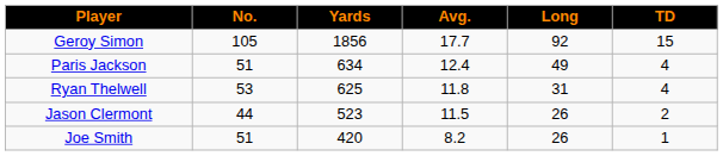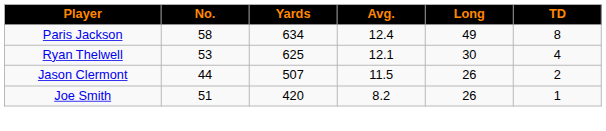- row: Geroy Simon | 105 | 1856 | 17.7 | 92 | 15
Paris Jackson | No.: 51 -> 58
Paris Jackson | TD: 4 -> 8
Ryan Thelwell | Avg.: 11.8 -> 12.1
Ryan Thelwell | Long: 31 -> 30
Jason Clermont | Yards: 523 -> 507
